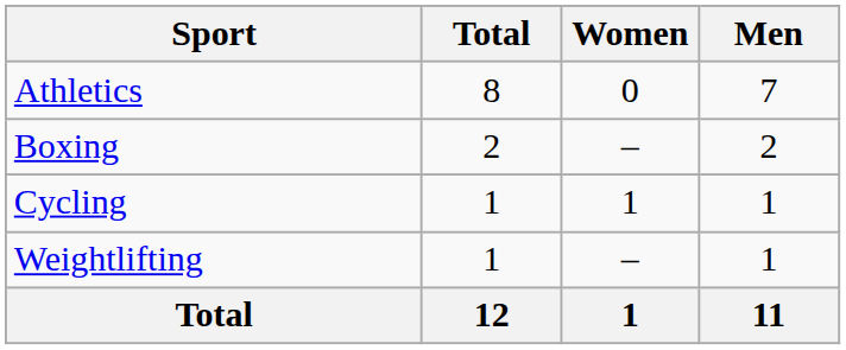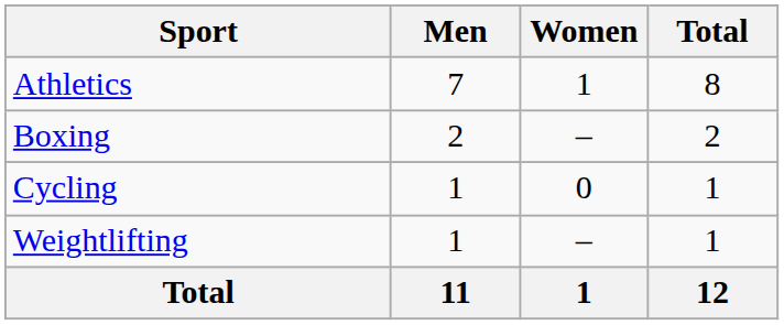columns swapped: Men <-> Total
Athletics | Women: 0 -> 1
Cycling | Women: 1 -> 0
